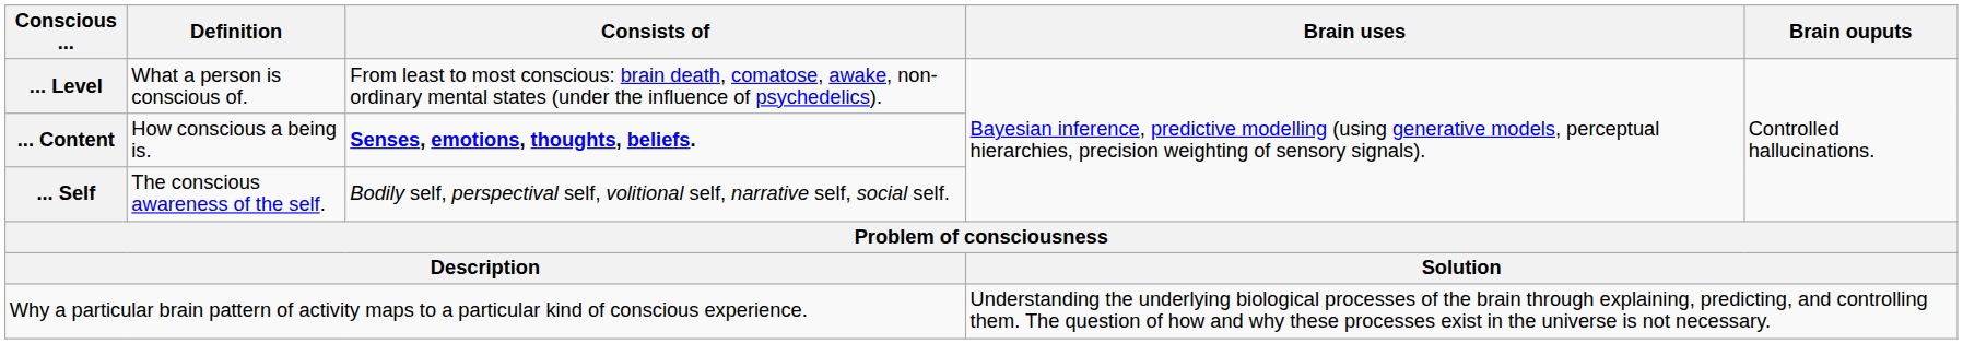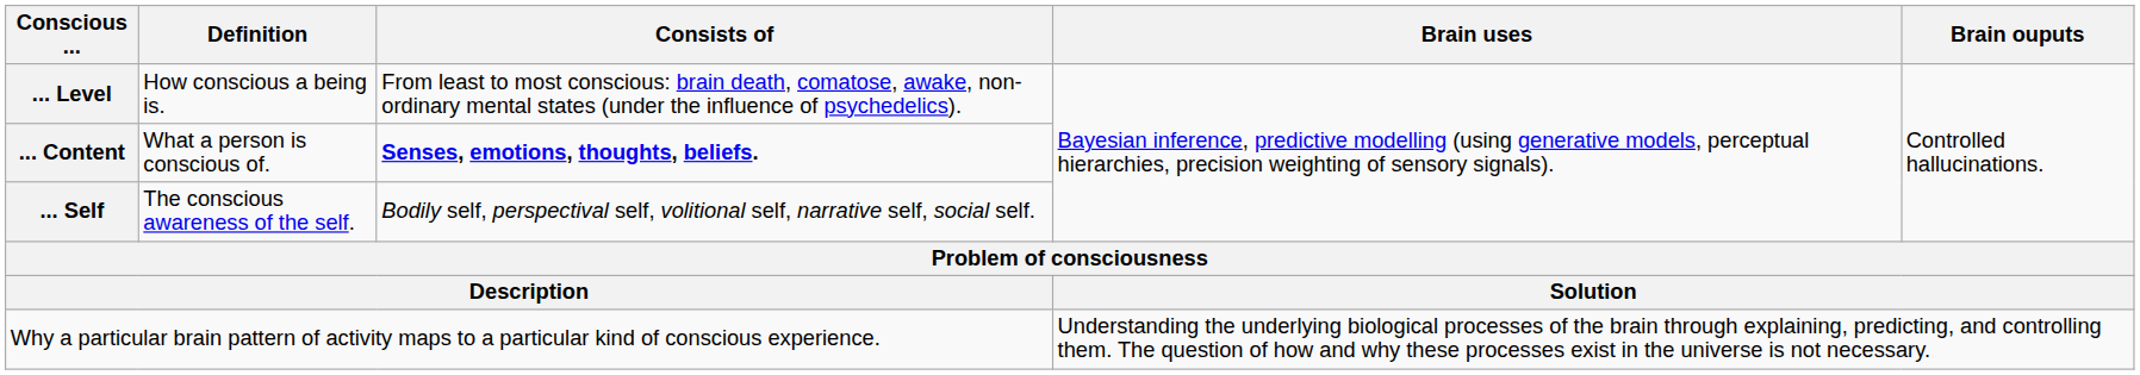... Level | Definition: What a person is conscious of. -> How conscious a being is.
... Content | Definition: How conscious a being is. -> What a person is conscious of.
